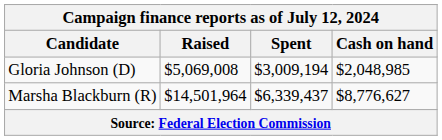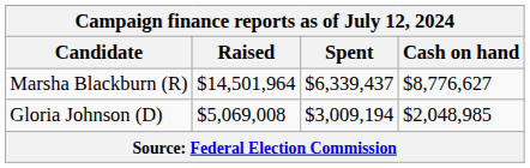rows swapped: Marsha Blackburn (R) <-> Gloria Johnson (D)
